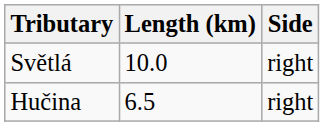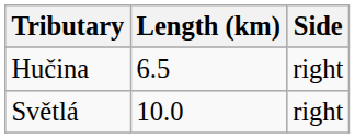rows swapped: Světlá <-> Hučina
